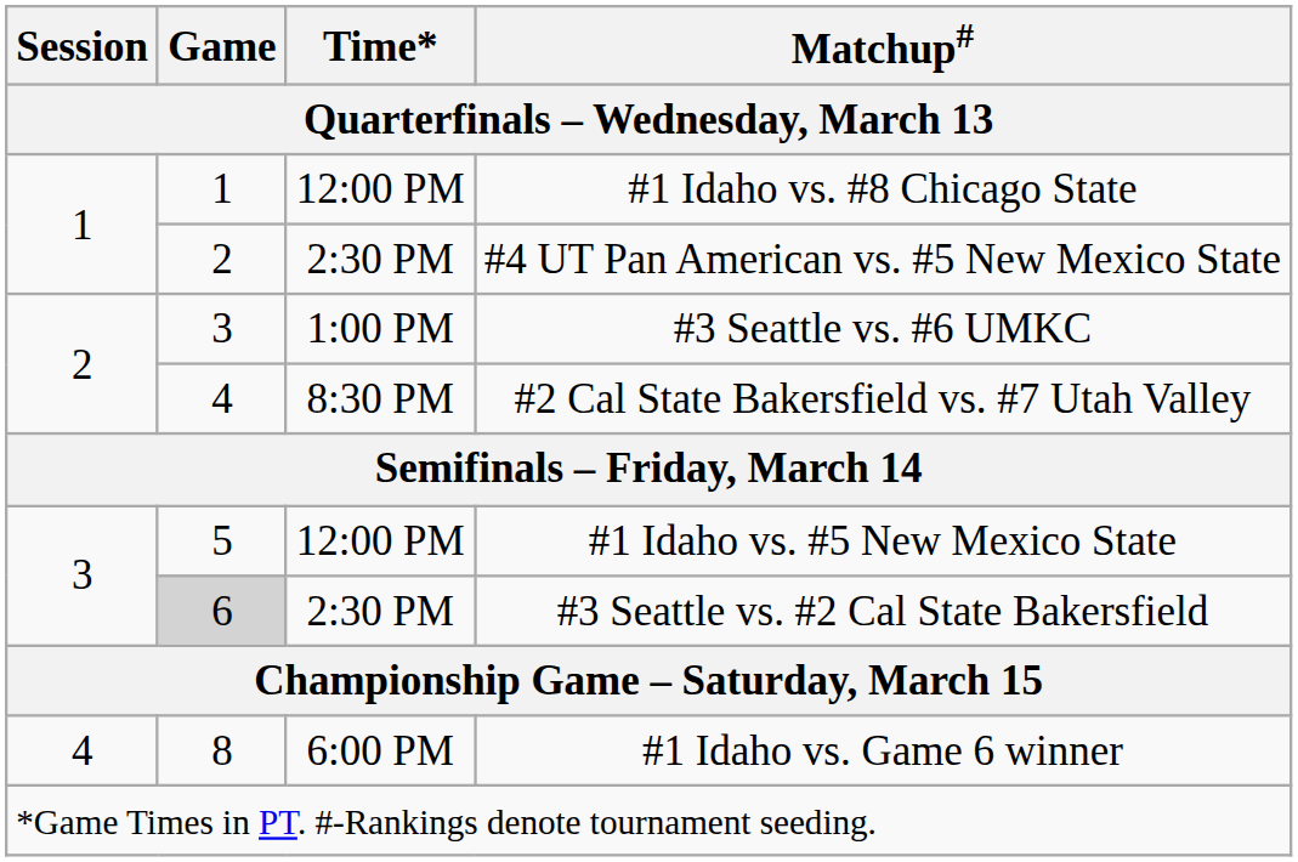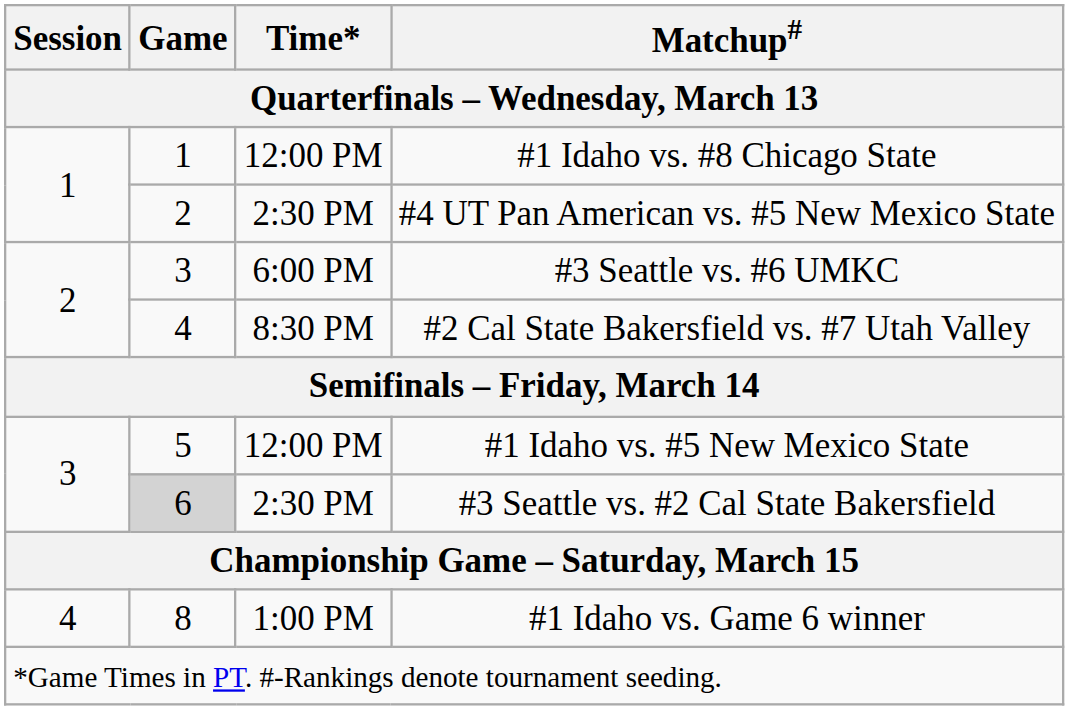#3 Seattle vs. #6 UMKC | Time* / Quarterfinals – Wednesday, March 13: 1:00 PM -> 6:00 PM
#1 Idaho vs. Game 6 winner | Time* / Quarterfinals – Wednesday, March 13: 6:00 PM -> 1:00 PM
